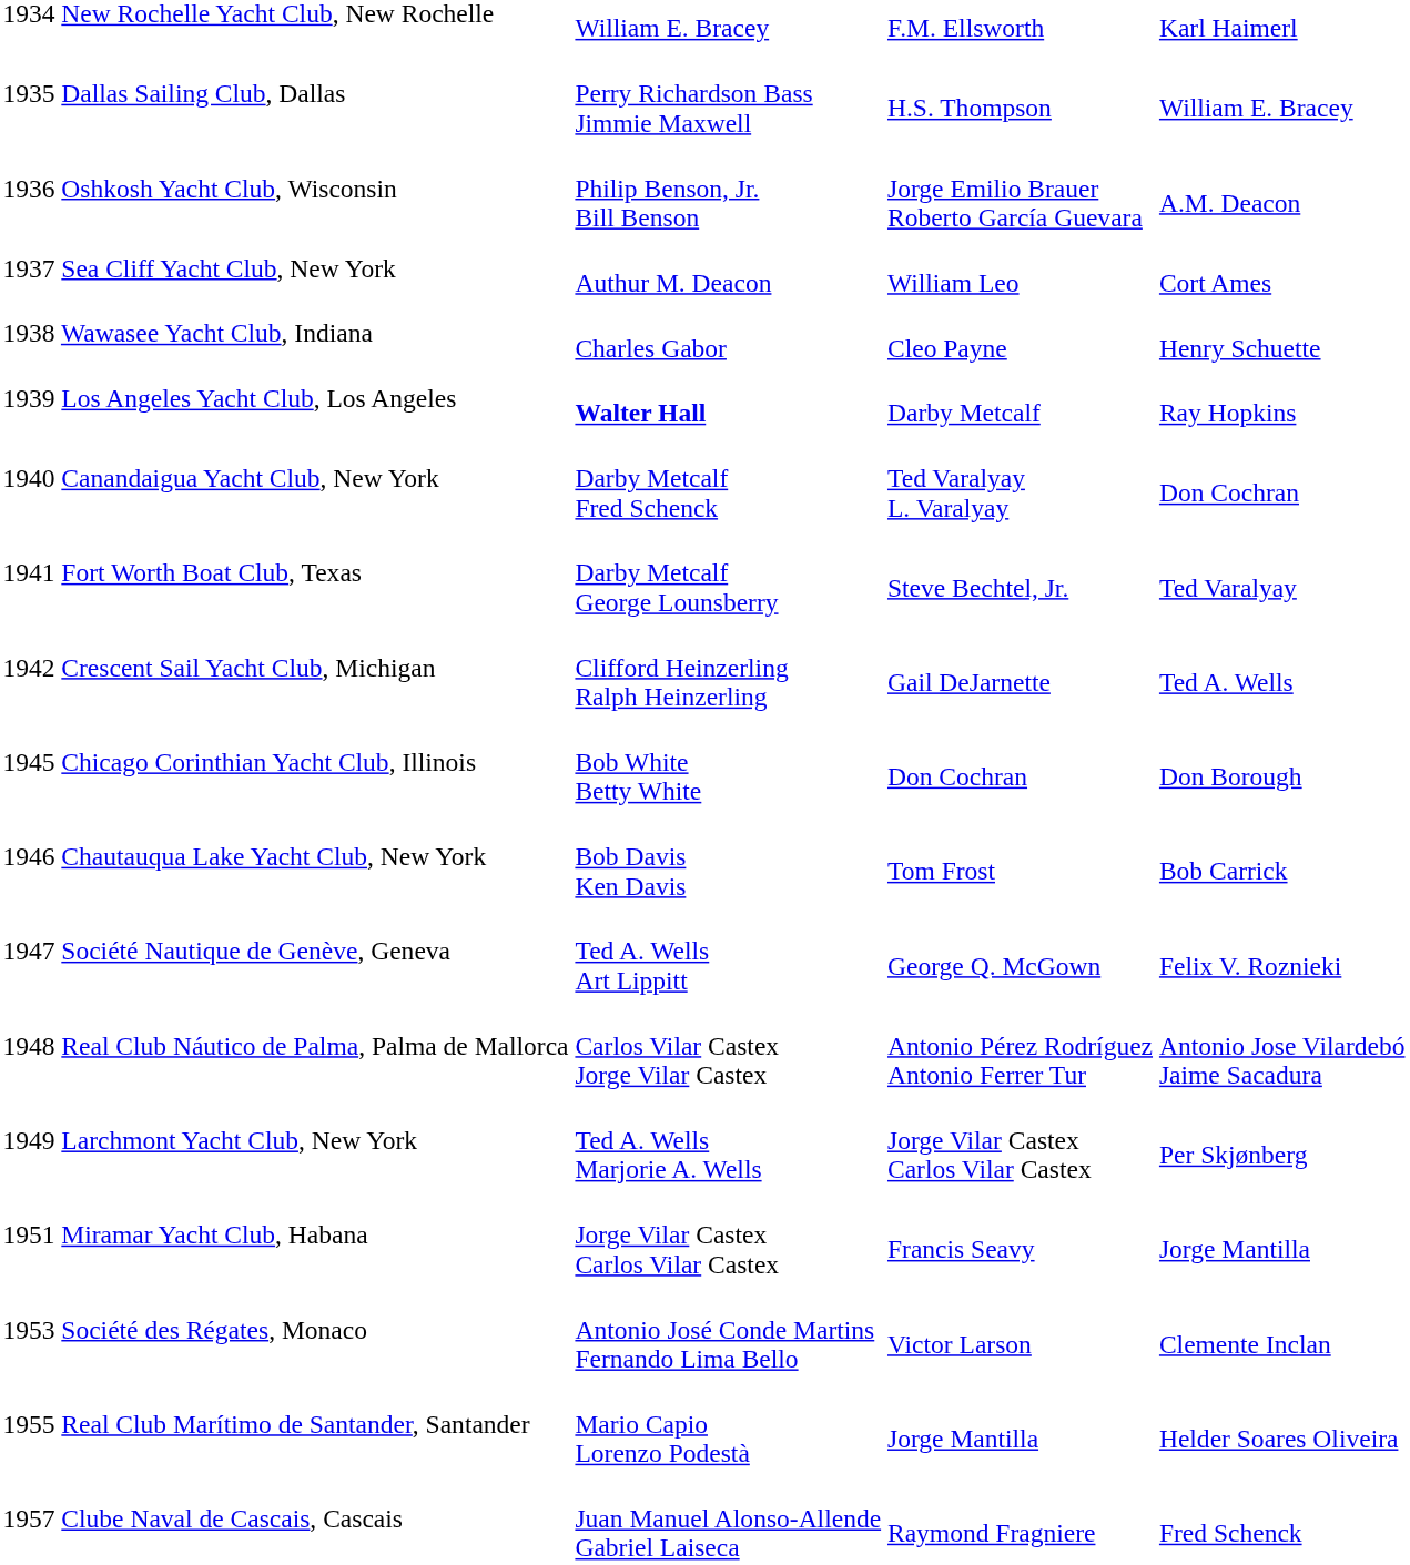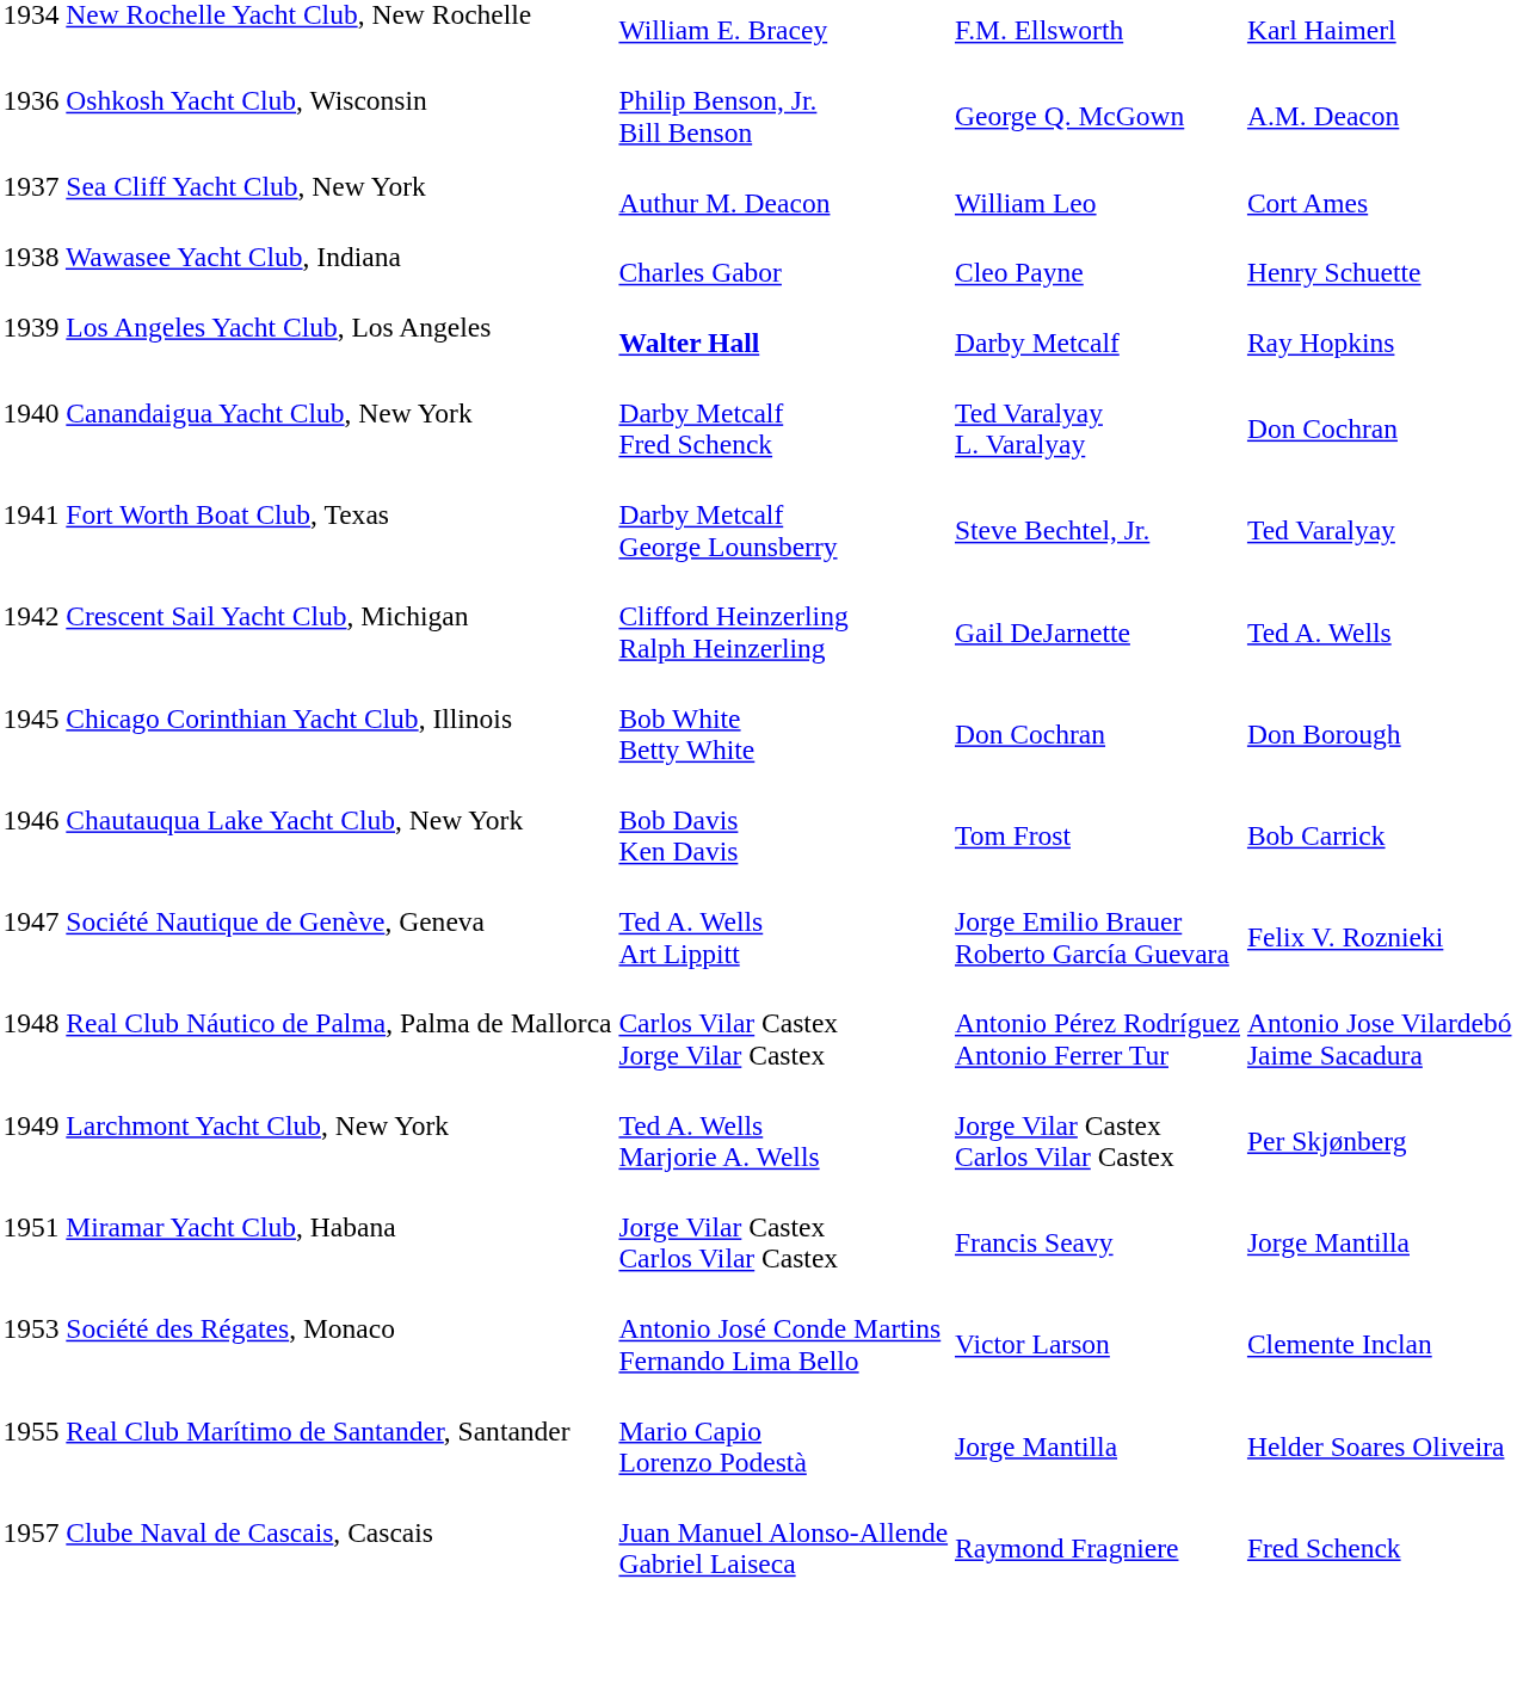- row: 1935 Dallas Sailing Club, Dallas | Perry Richardson Bass Jimmie Maxwell | H.S. Thompson | William E. Bracey
1936 Oshkosh Yacht Club, Wisconsin | column 3: Jorge Emilio Brauer Roberto García Guevara -> George Q. McGown
1947 Société Nautique de Genève, Geneva | column 3: George Q. McGown -> Jorge Emilio Brauer Roberto García Guevara
